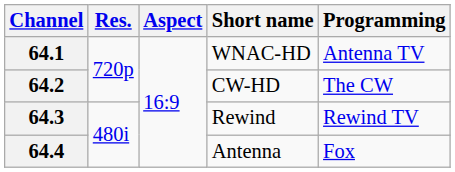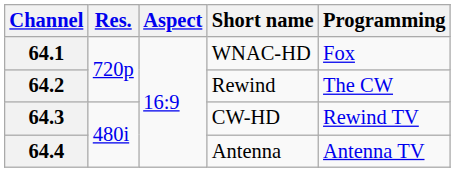64.1 | Programming: Antenna TV -> Fox
64.2 | Short name: CW-HD -> Rewind
64.3 | Short name: Rewind -> CW-HD
64.4 | Programming: Fox -> Antenna TV
